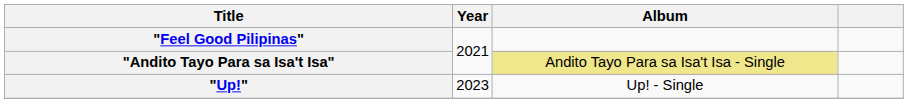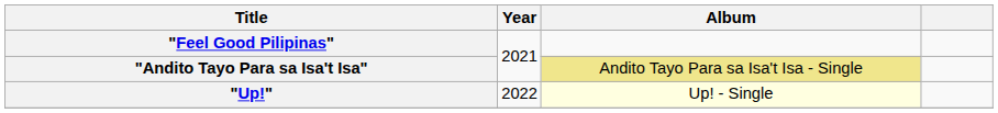"Up!" | Year: 2023 -> 2022
"Up!" | Album: no background -> lightyellow background
